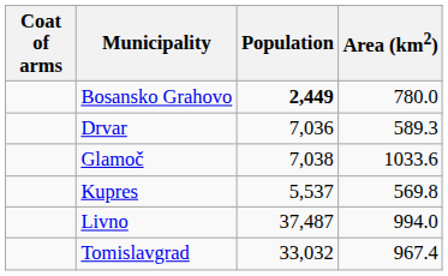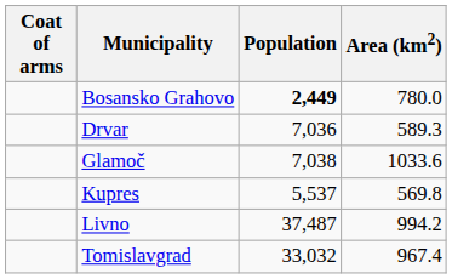Livno | Area (km2): 994.0 -> 994.2
